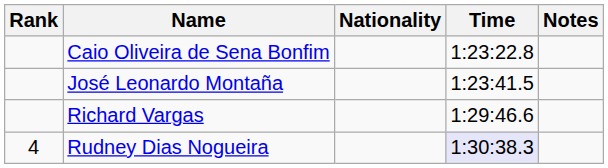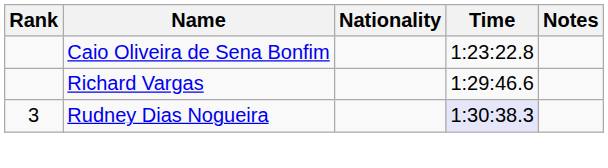- row: José Leonardo Montaña | 1:23:41.5
Rudney Dias Nogueira | Rank: 4 -> 3
